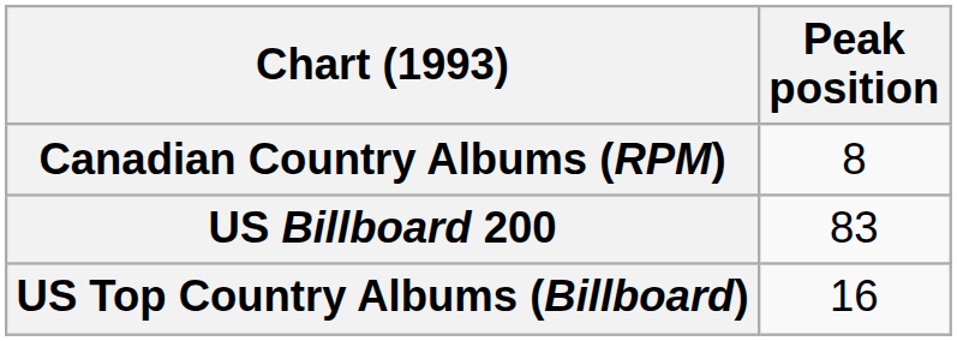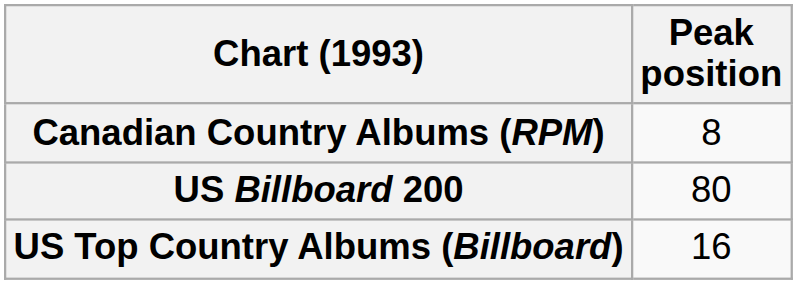US Billboard 200 | Peak position: 83 -> 80
